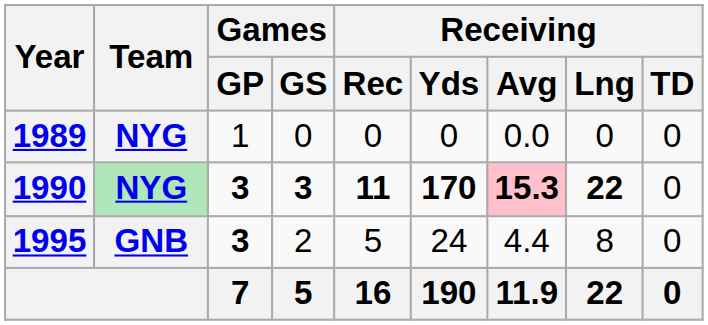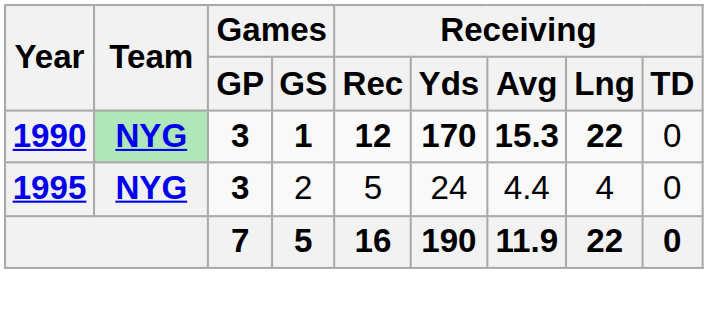- row: 1989 | NYG | 1 | 0 | 0 | 0 | 0.0 | 0 | 0
1990 | Games / GS: 3 -> 1
1990 | Receiving / Rec: 11 -> 12
1990 | Receiving / Avg: pink background -> no background
1995 | Team: GNB -> NYG
1995 | Receiving / Lng: 8 -> 4
